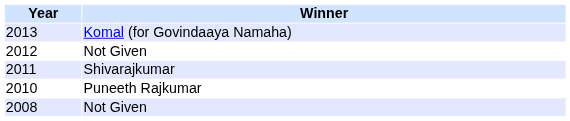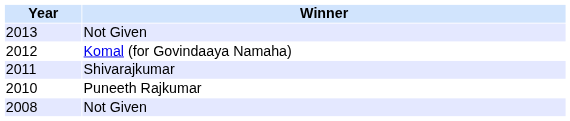2013 | Winner: Komal (for Govindaaya Namaha) -> Not Given
2012 | Winner: Not Given -> Komal (for Govindaaya Namaha)
